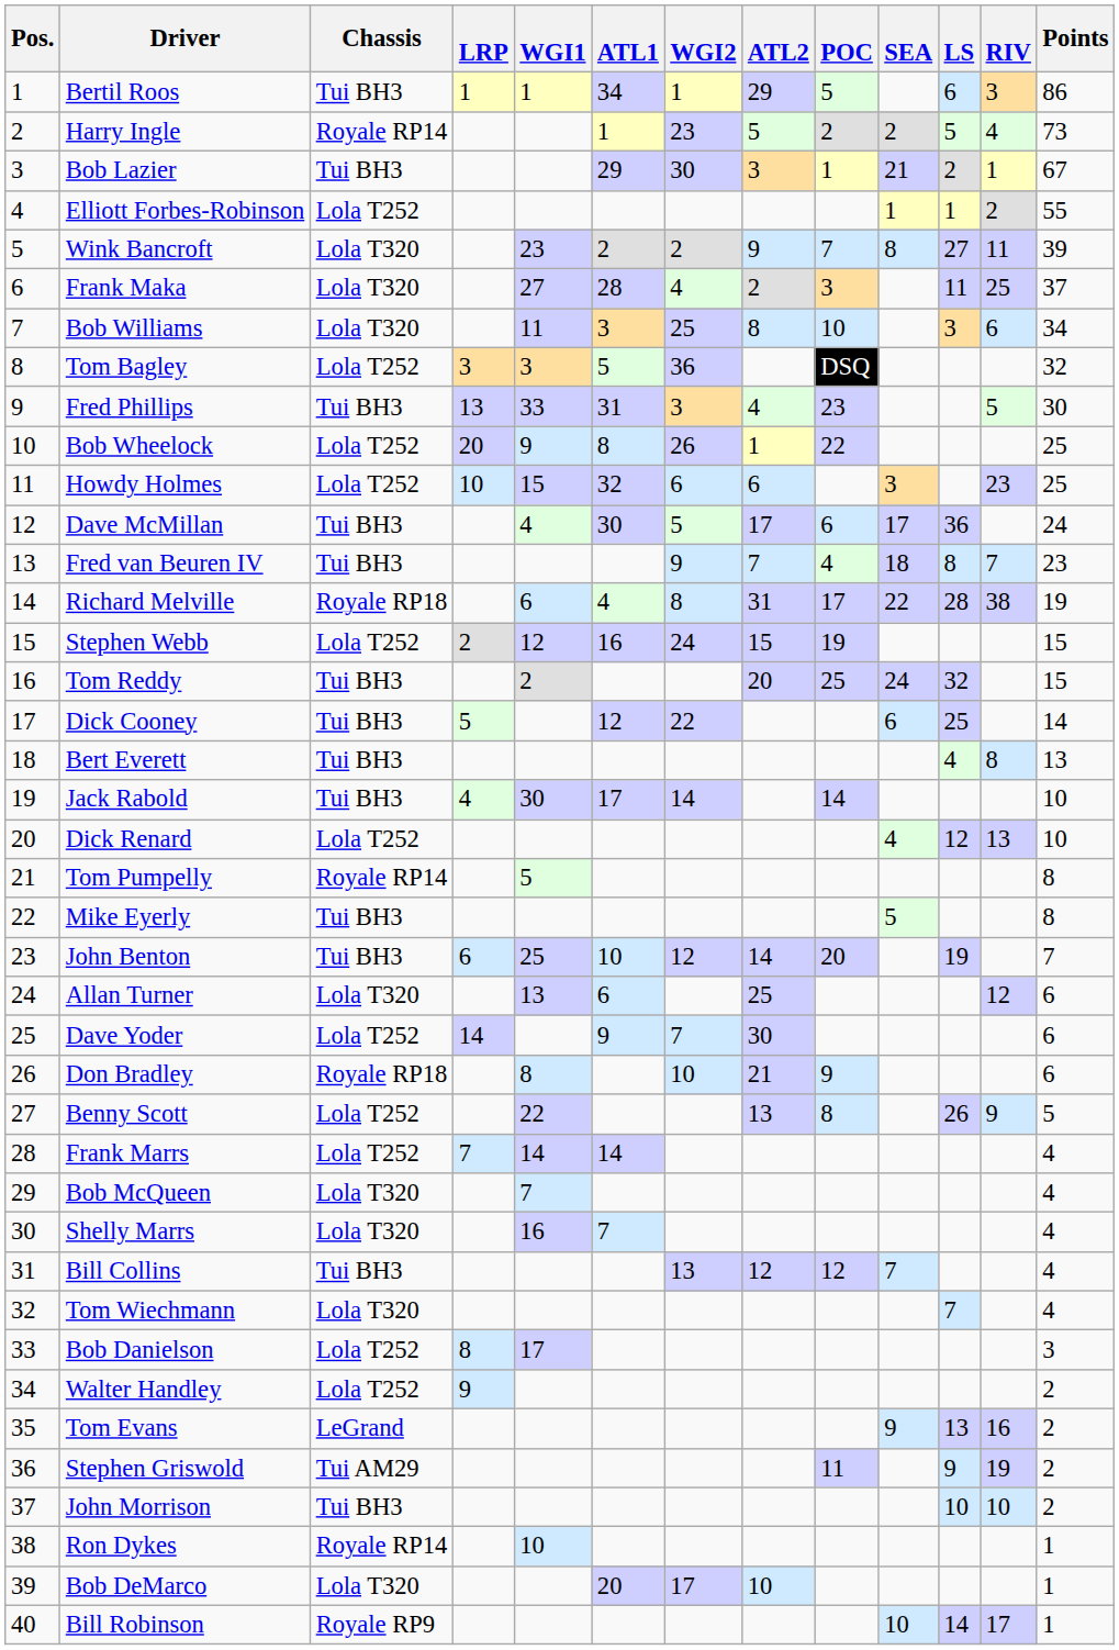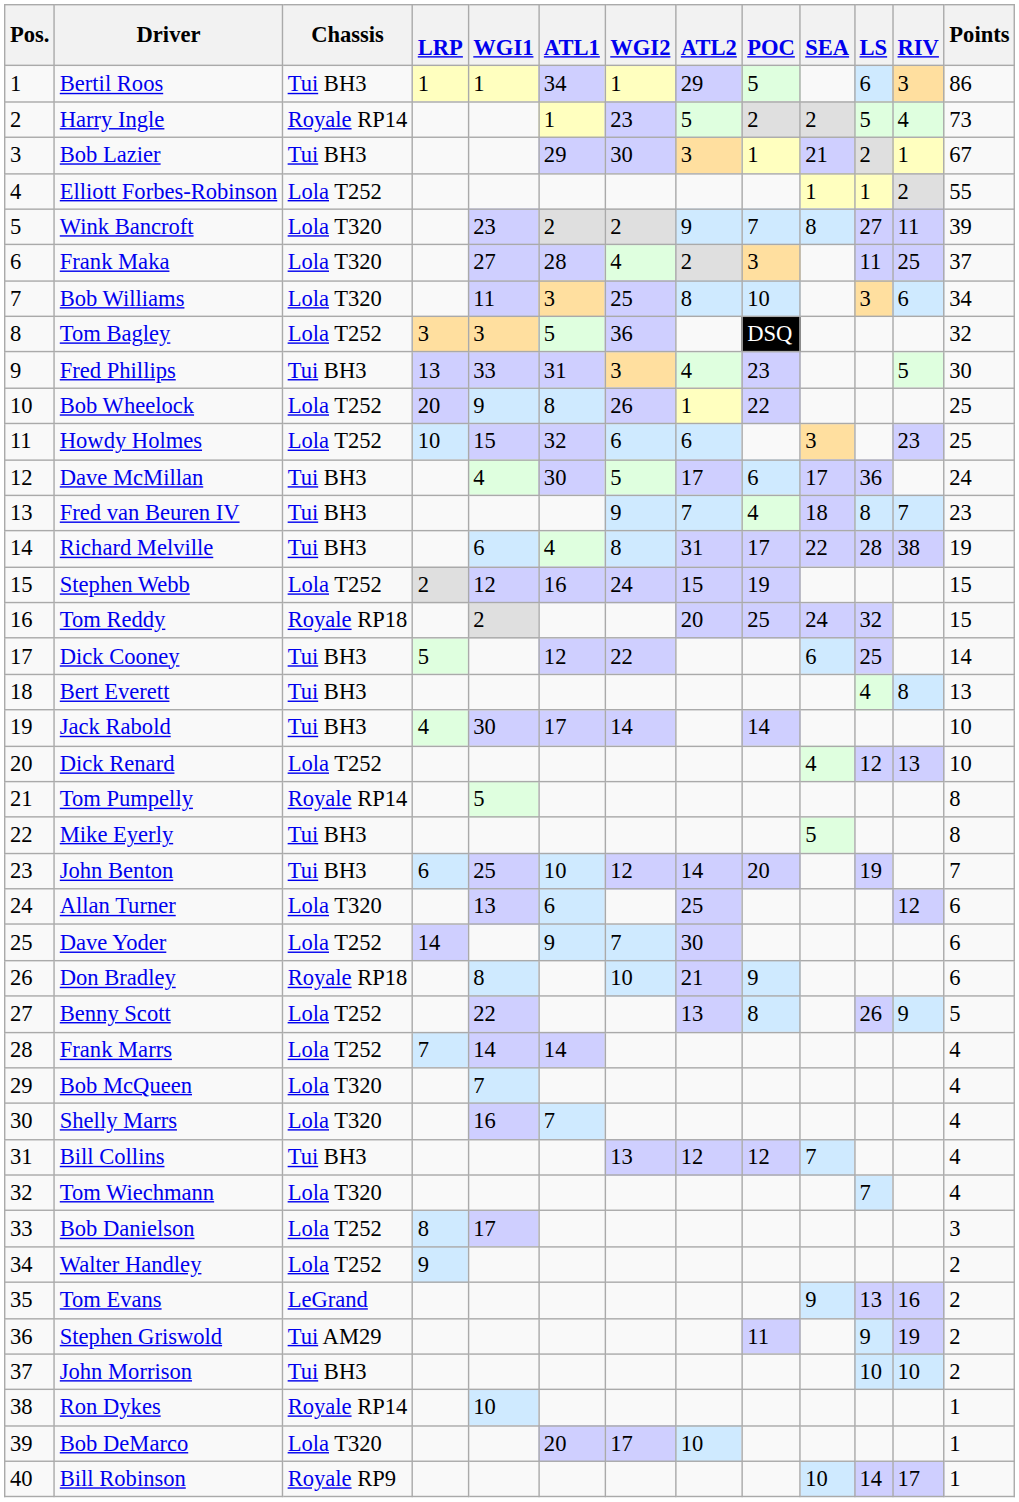Richard Melville | Chassis: Royale RP18 -> Tui BH3
Tom Reddy | Chassis: Tui BH3 -> Royale RP18
